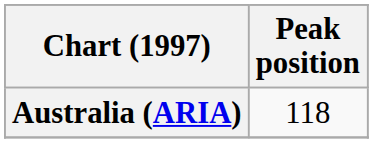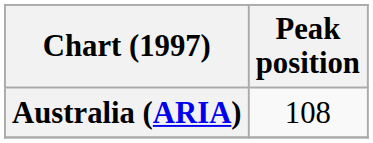Australia (ARIA) | Peak position: 118 -> 108
